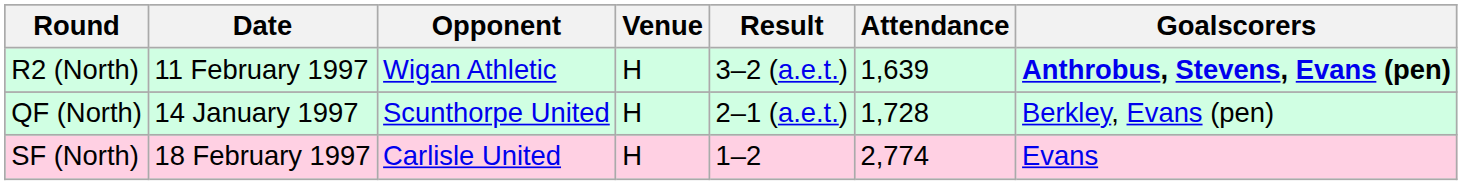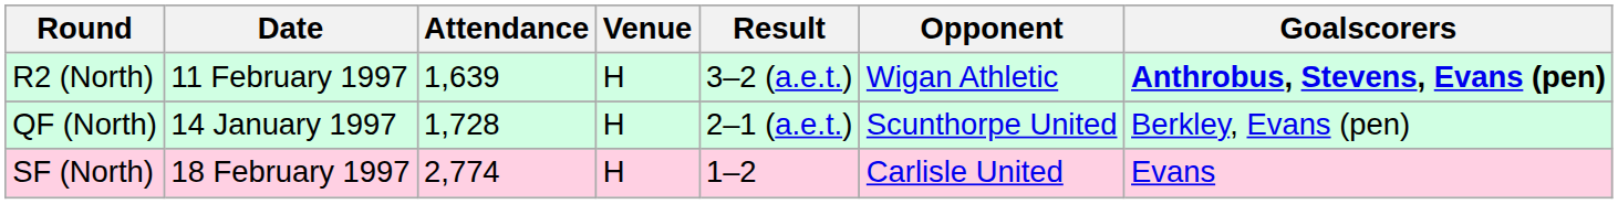columns swapped: Opponent <-> Attendance
